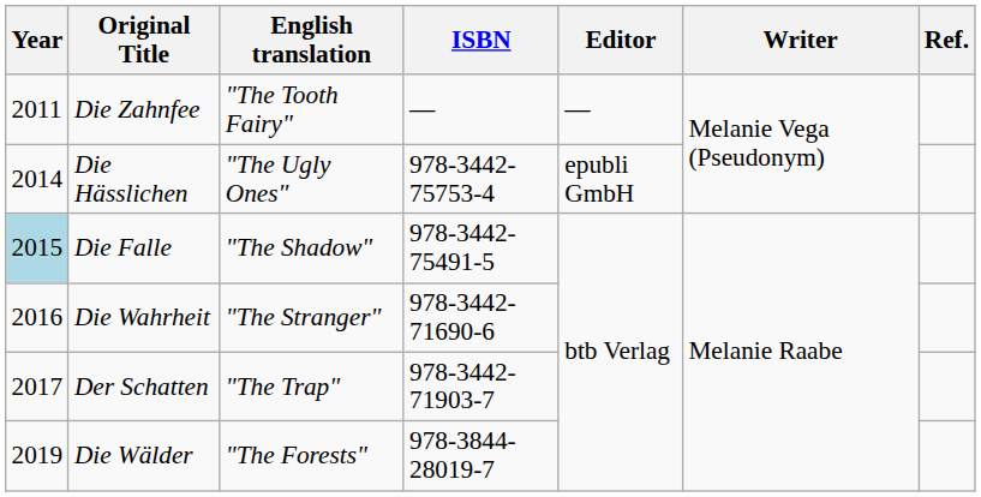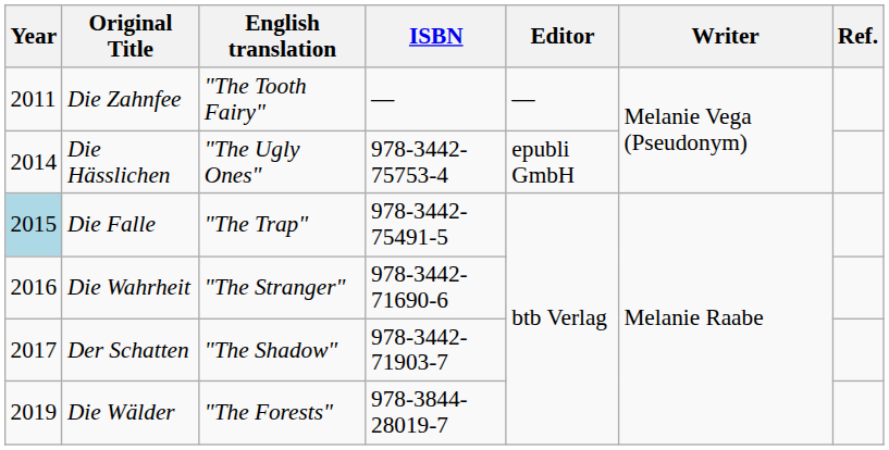Die Falle | English translation: "The Shadow" -> "The Trap"
Der Schatten | English translation: "The Trap" -> "The Shadow"
